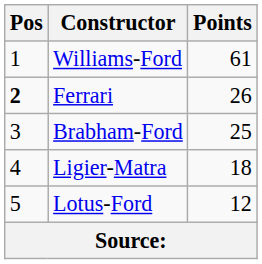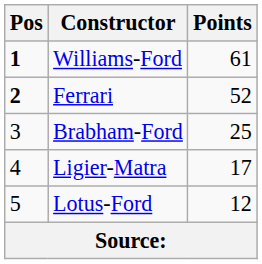Williams-Ford | Pos: normal -> bold
Ferrari | Points: 26 -> 52
Ligier-Matra | Points: 18 -> 17
